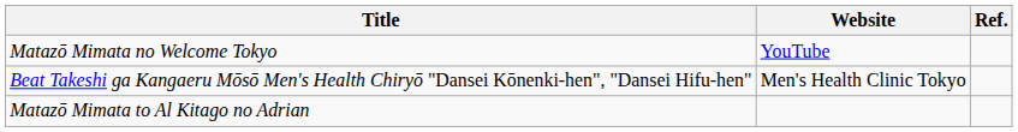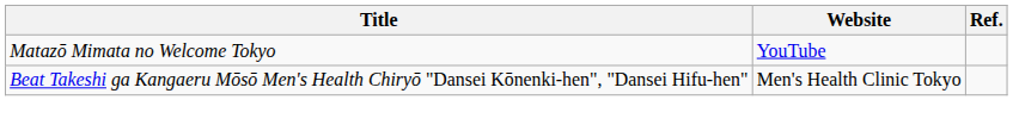- row: Matazō Mimata to Al Kitago no Adrian
